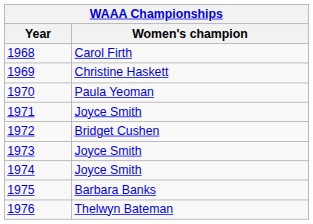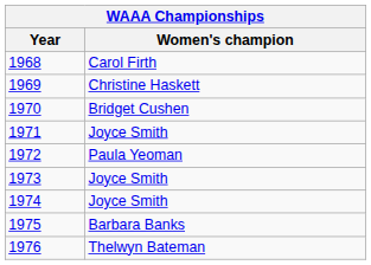1970 | Women's champion: Paula Yeoman -> Bridget Cushen
1972 | Women's champion: Bridget Cushen -> Paula Yeoman
